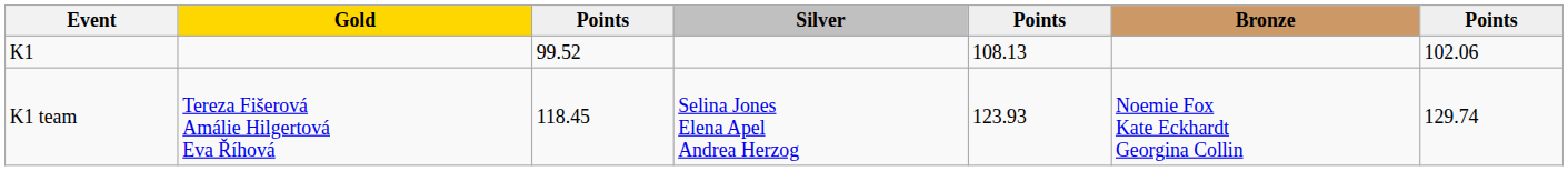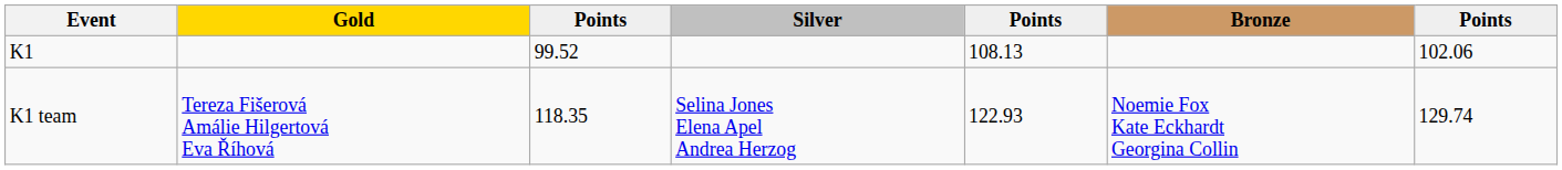K1 team | column 3: 118.45 -> 118.35
K1 team | column 5: 123.93 -> 122.93
